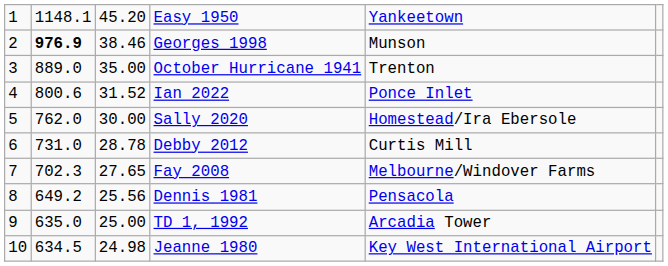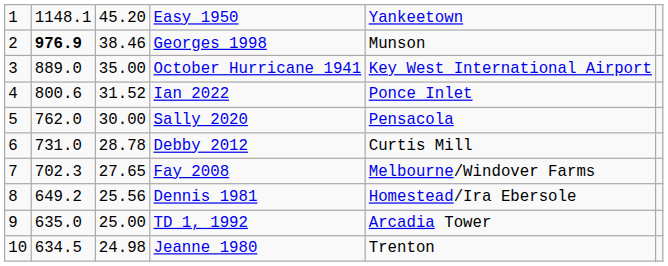October Hurricane 1941 | column 5: Trenton -> Key West International Airport
Sally 2020 | column 5: Homestead/Ira Ebersole -> Pensacola
Dennis 1981 | column 5: Pensacola -> Homestead/Ira Ebersole
Jeanne 1980 | column 5: Key West International Airport -> Trenton
